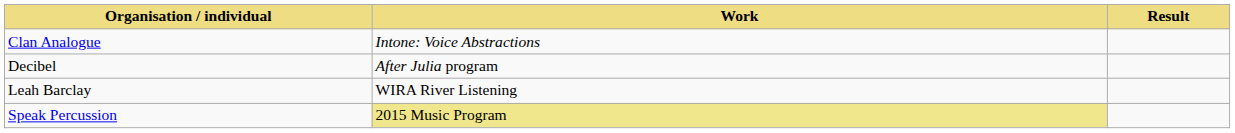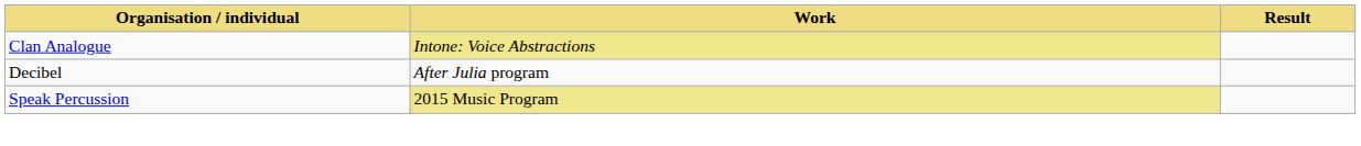Clan Analogue | Work: no background -> khaki background
- row: Leah Barclay | WIRA River Listening
